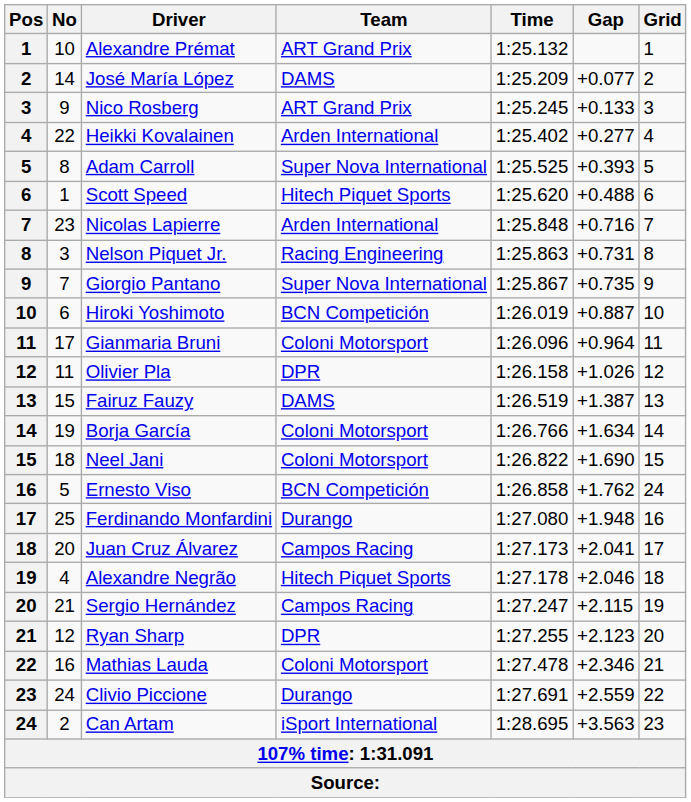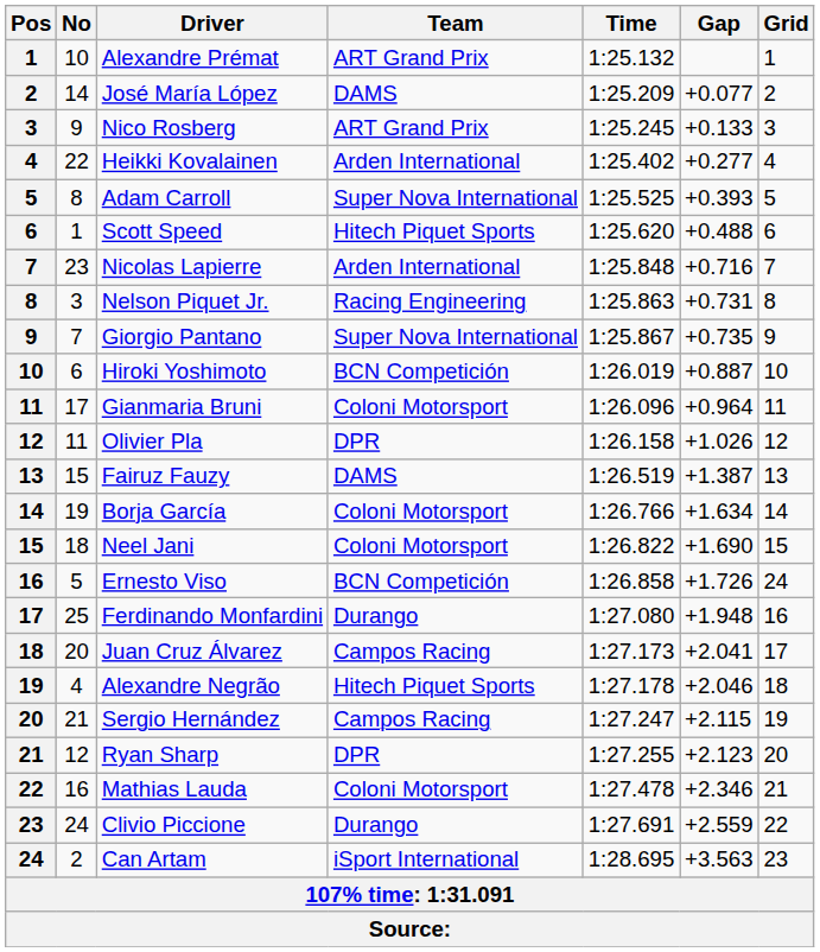Ernesto Viso | Gap: +1.762 -> +1.726
